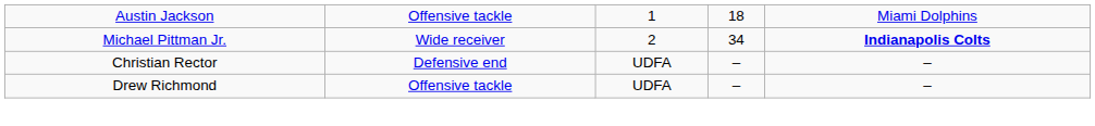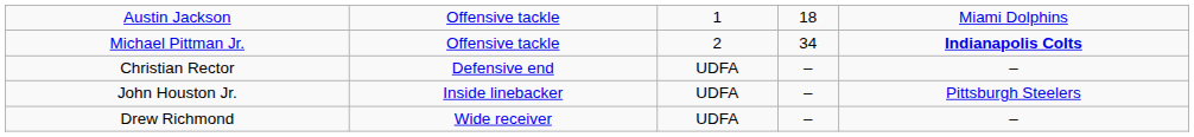Michael Pittman Jr. | column 2: Wide receiver -> Offensive tackle
+ row: John Houston Jr. | Inside linebacker | UDFA | – | Pittsburgh Steelers
Drew Richmond | column 2: Offensive tackle -> Wide receiver
